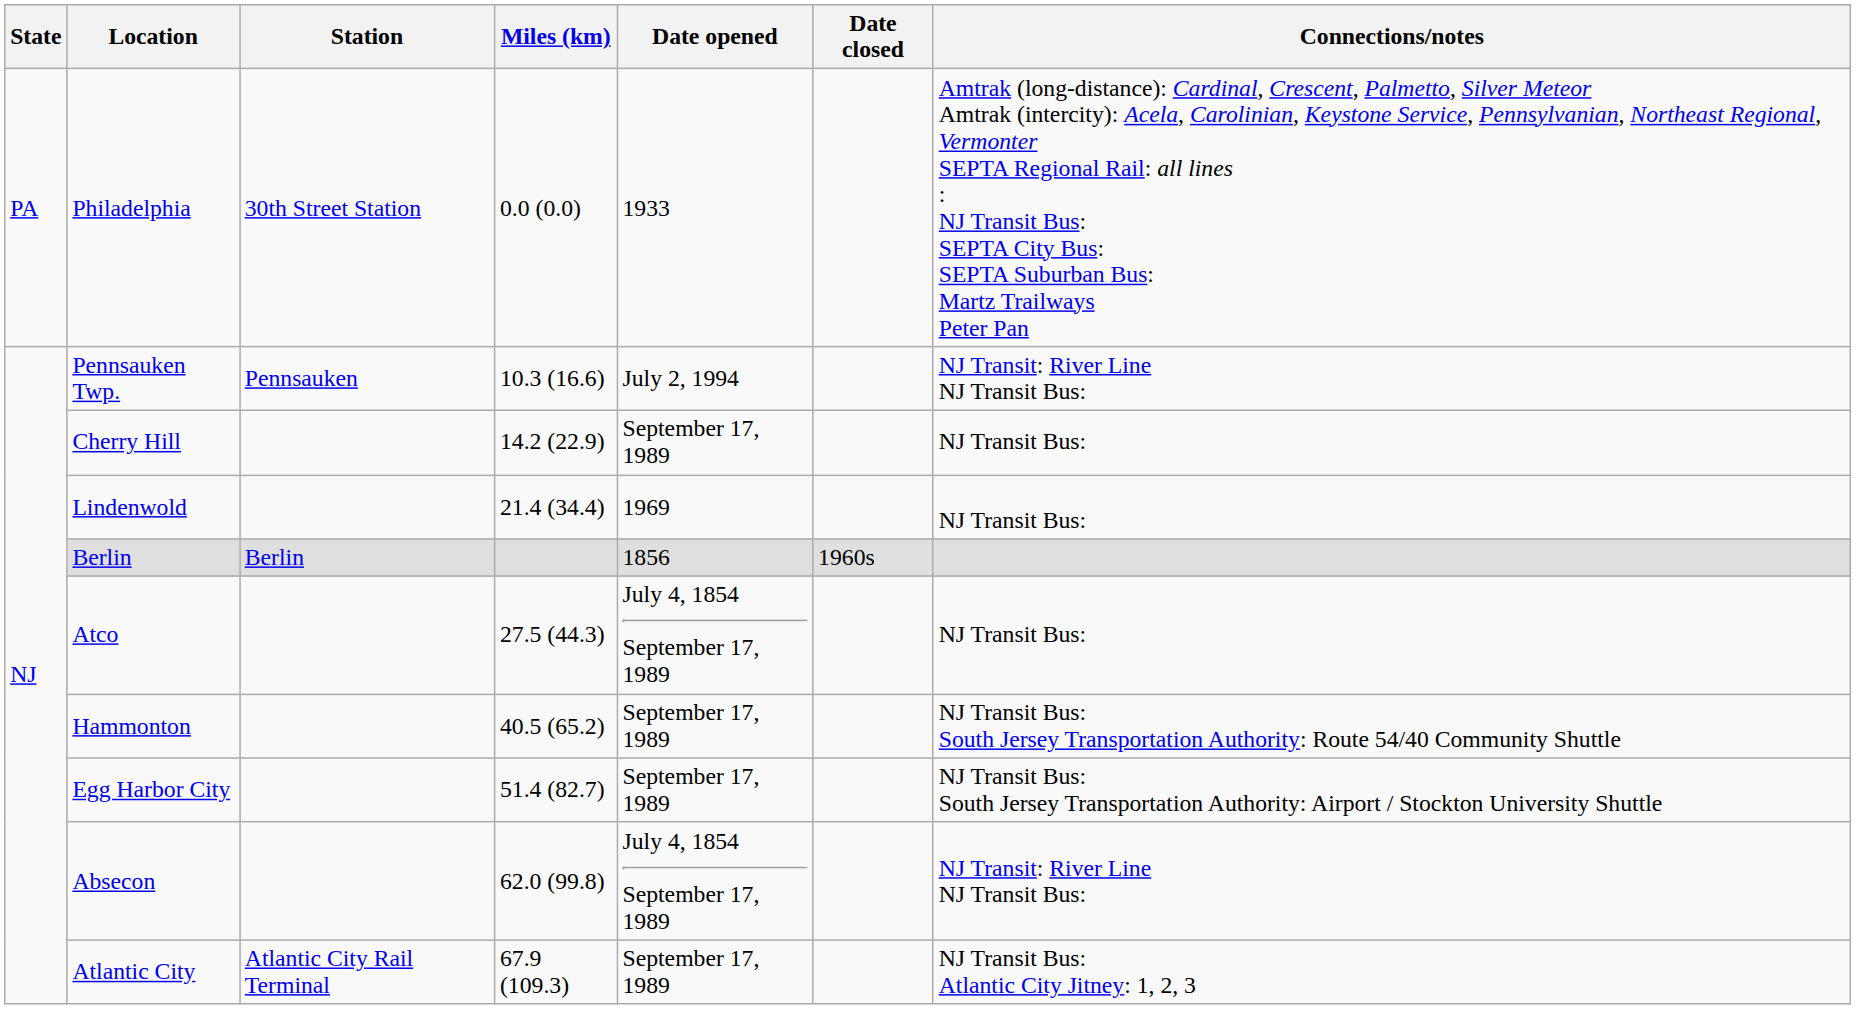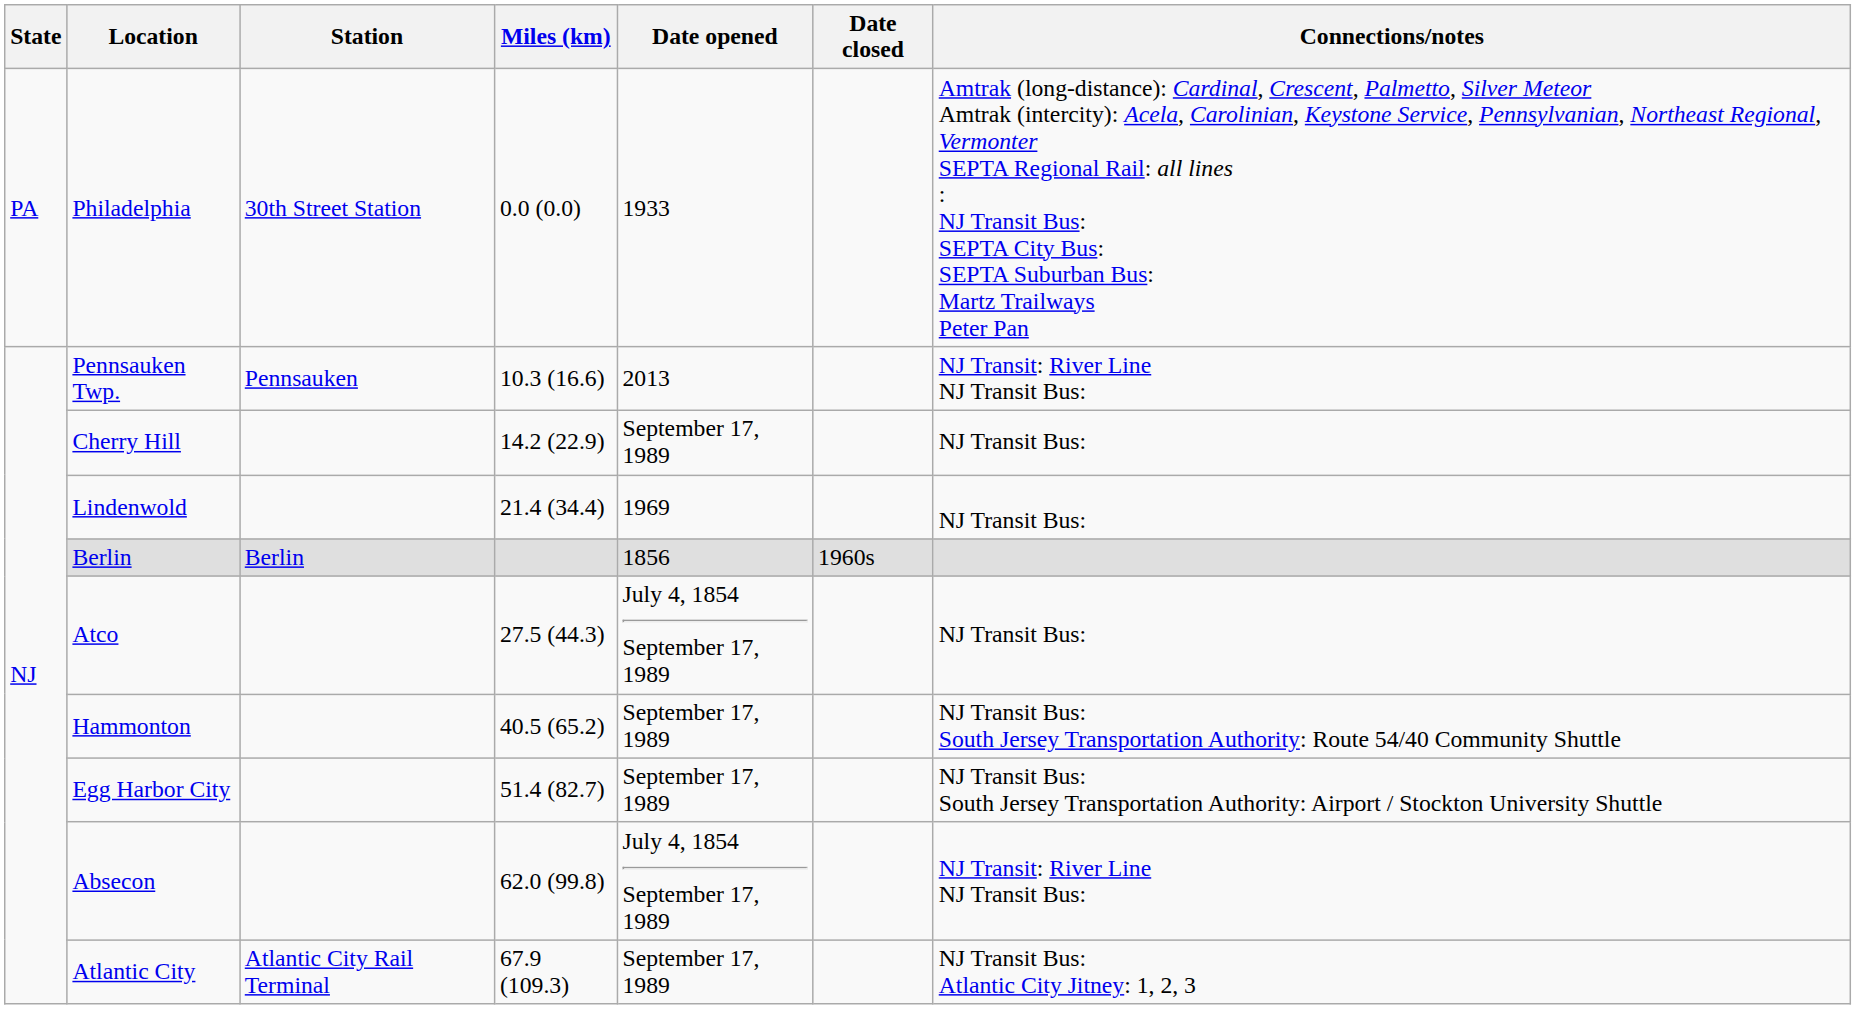Pennsauken Twp. | Date opened: July 2, 1994 -> 2013
